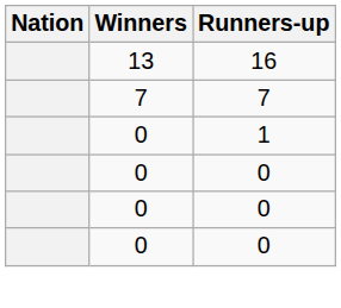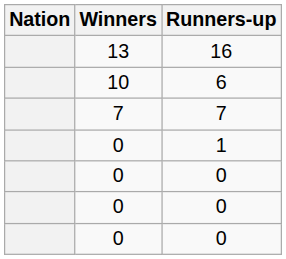+ row: 10 | 6
